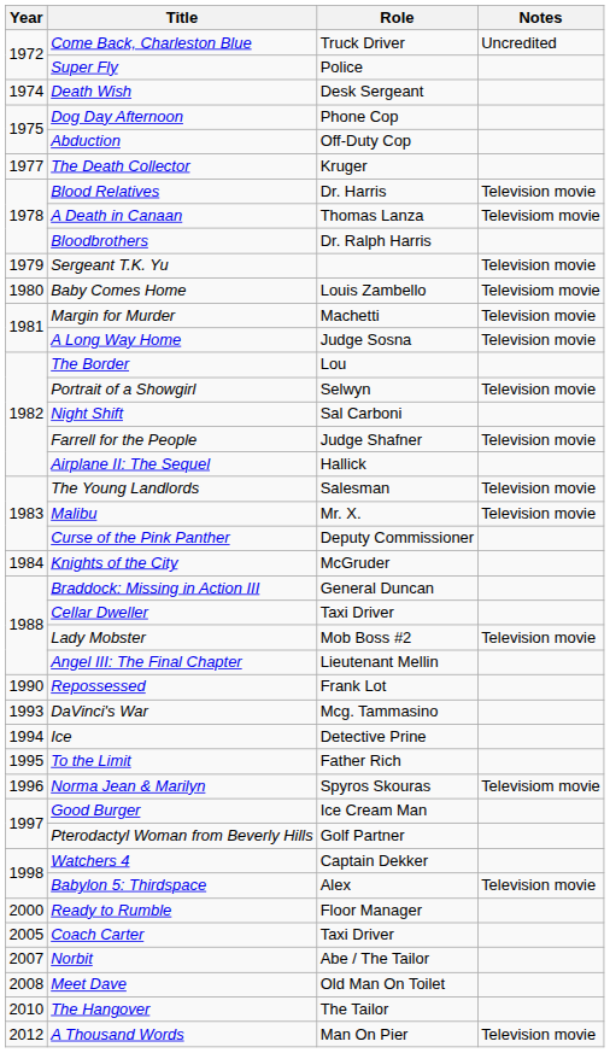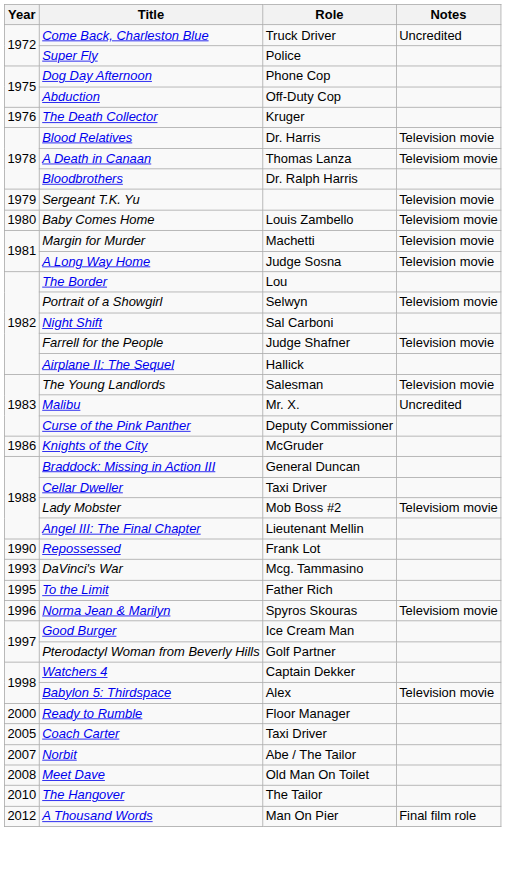- row: 1974 | Death Wish | Desk Sergeant
The Death Collector | Year: 1977 -> 1976
Portrait of a Showgirl | Notes: Television movie -> Televisiom movie
Malibu | Notes: Television movie -> Uncredited
Knights of the City | Year: 1984 -> 1986
Lady Mobster | Notes: Television movie -> Televisiom movie
- row: 1994 | Ice | Detective Prine
A Thousand Words | Notes: Television movie -> Final film role
